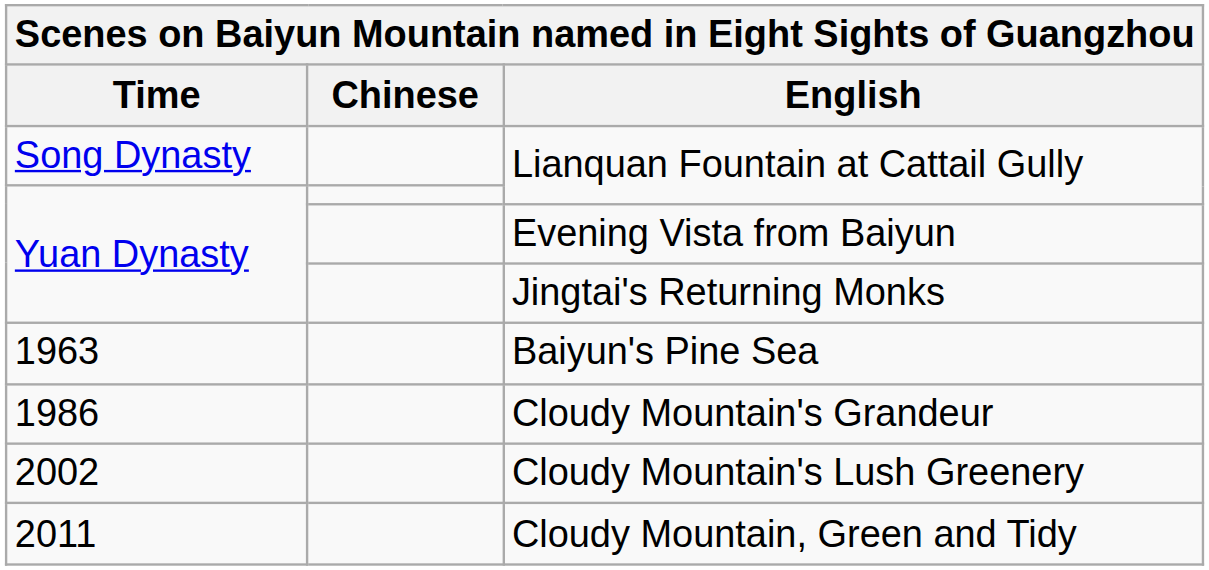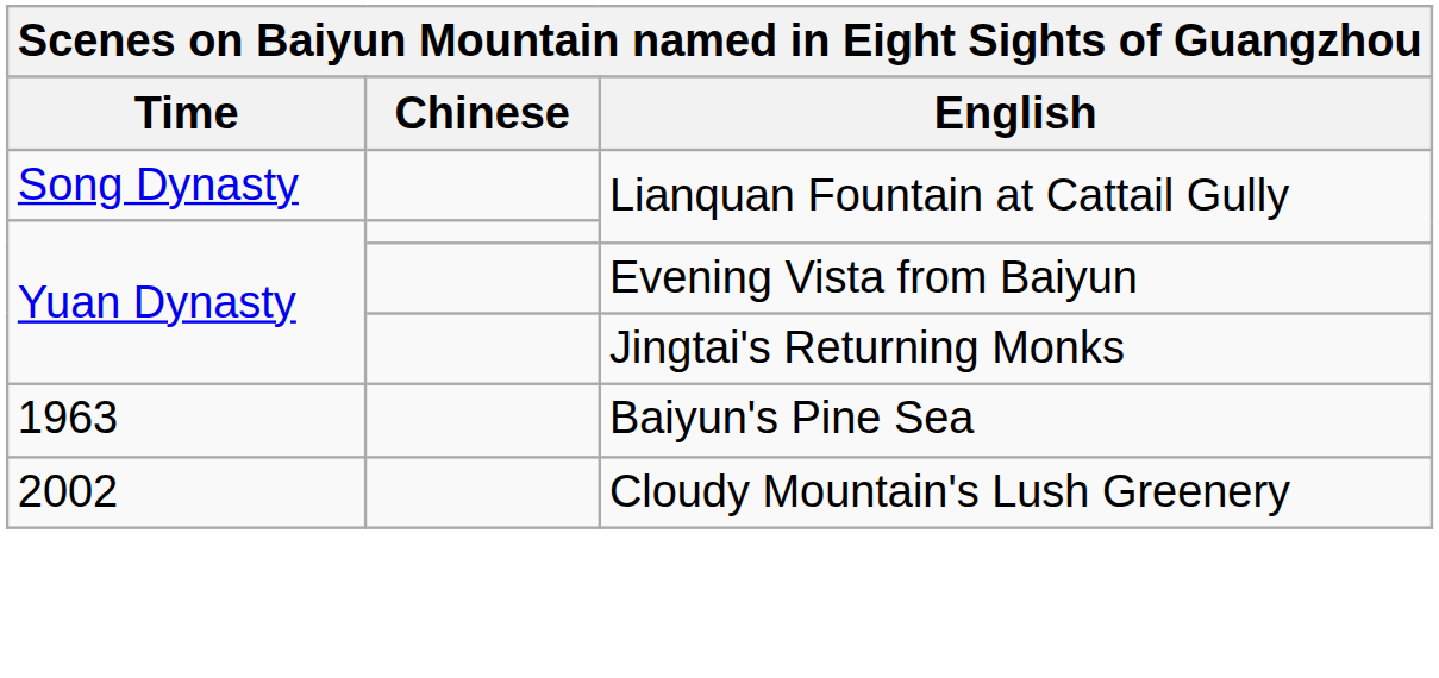- row: 1986 | Cloudy Mountain's Grandeur
- row: 2011 | Cloudy Mountain, Green and Tidy
